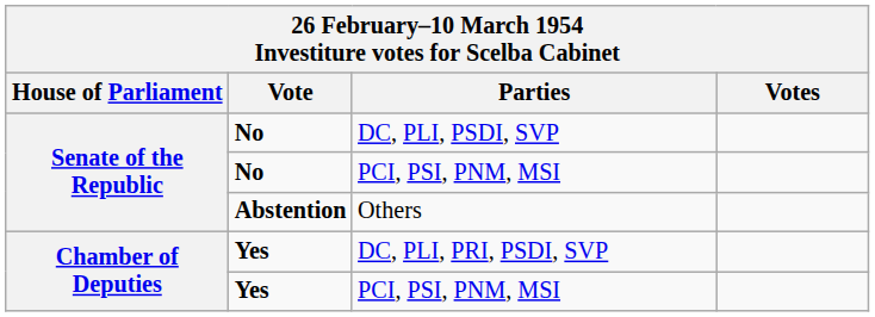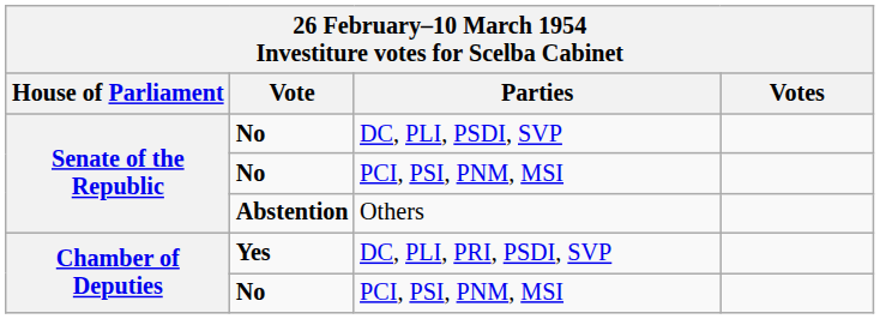Chamber of Deputies / PCI, PSI, PNM, MSI | Vote: Yes -> No
